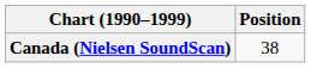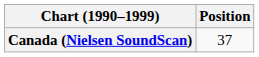Canada (Nielsen SoundScan) | Position: 38 -> 37
